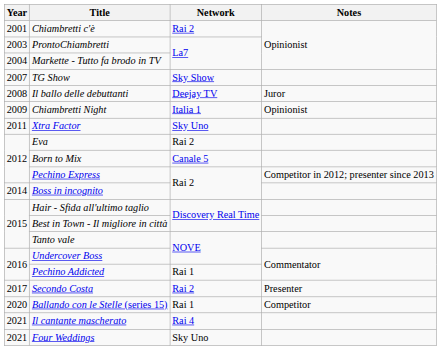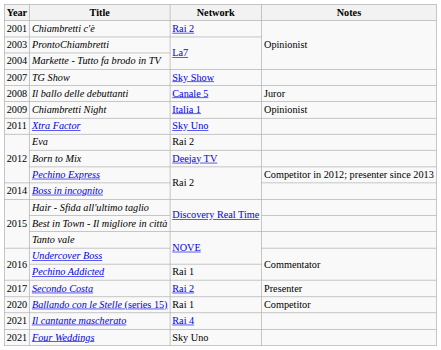Il ballo delle debuttanti | Network: Deejay TV -> Canale 5
Born to Mix | Network: Canale 5 -> Deejay TV
